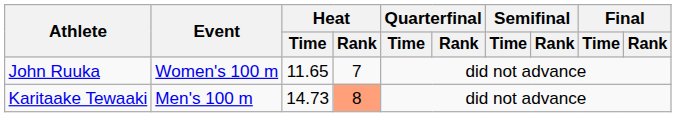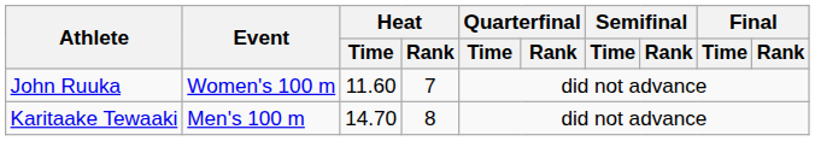John Ruuka | Heat / Time: 11.65 -> 11.60
Karitaake Tewaaki | Heat / Time: 14.73 -> 14.70
Karitaake Tewaaki | Heat / Rank: lightsalmon background -> no background
